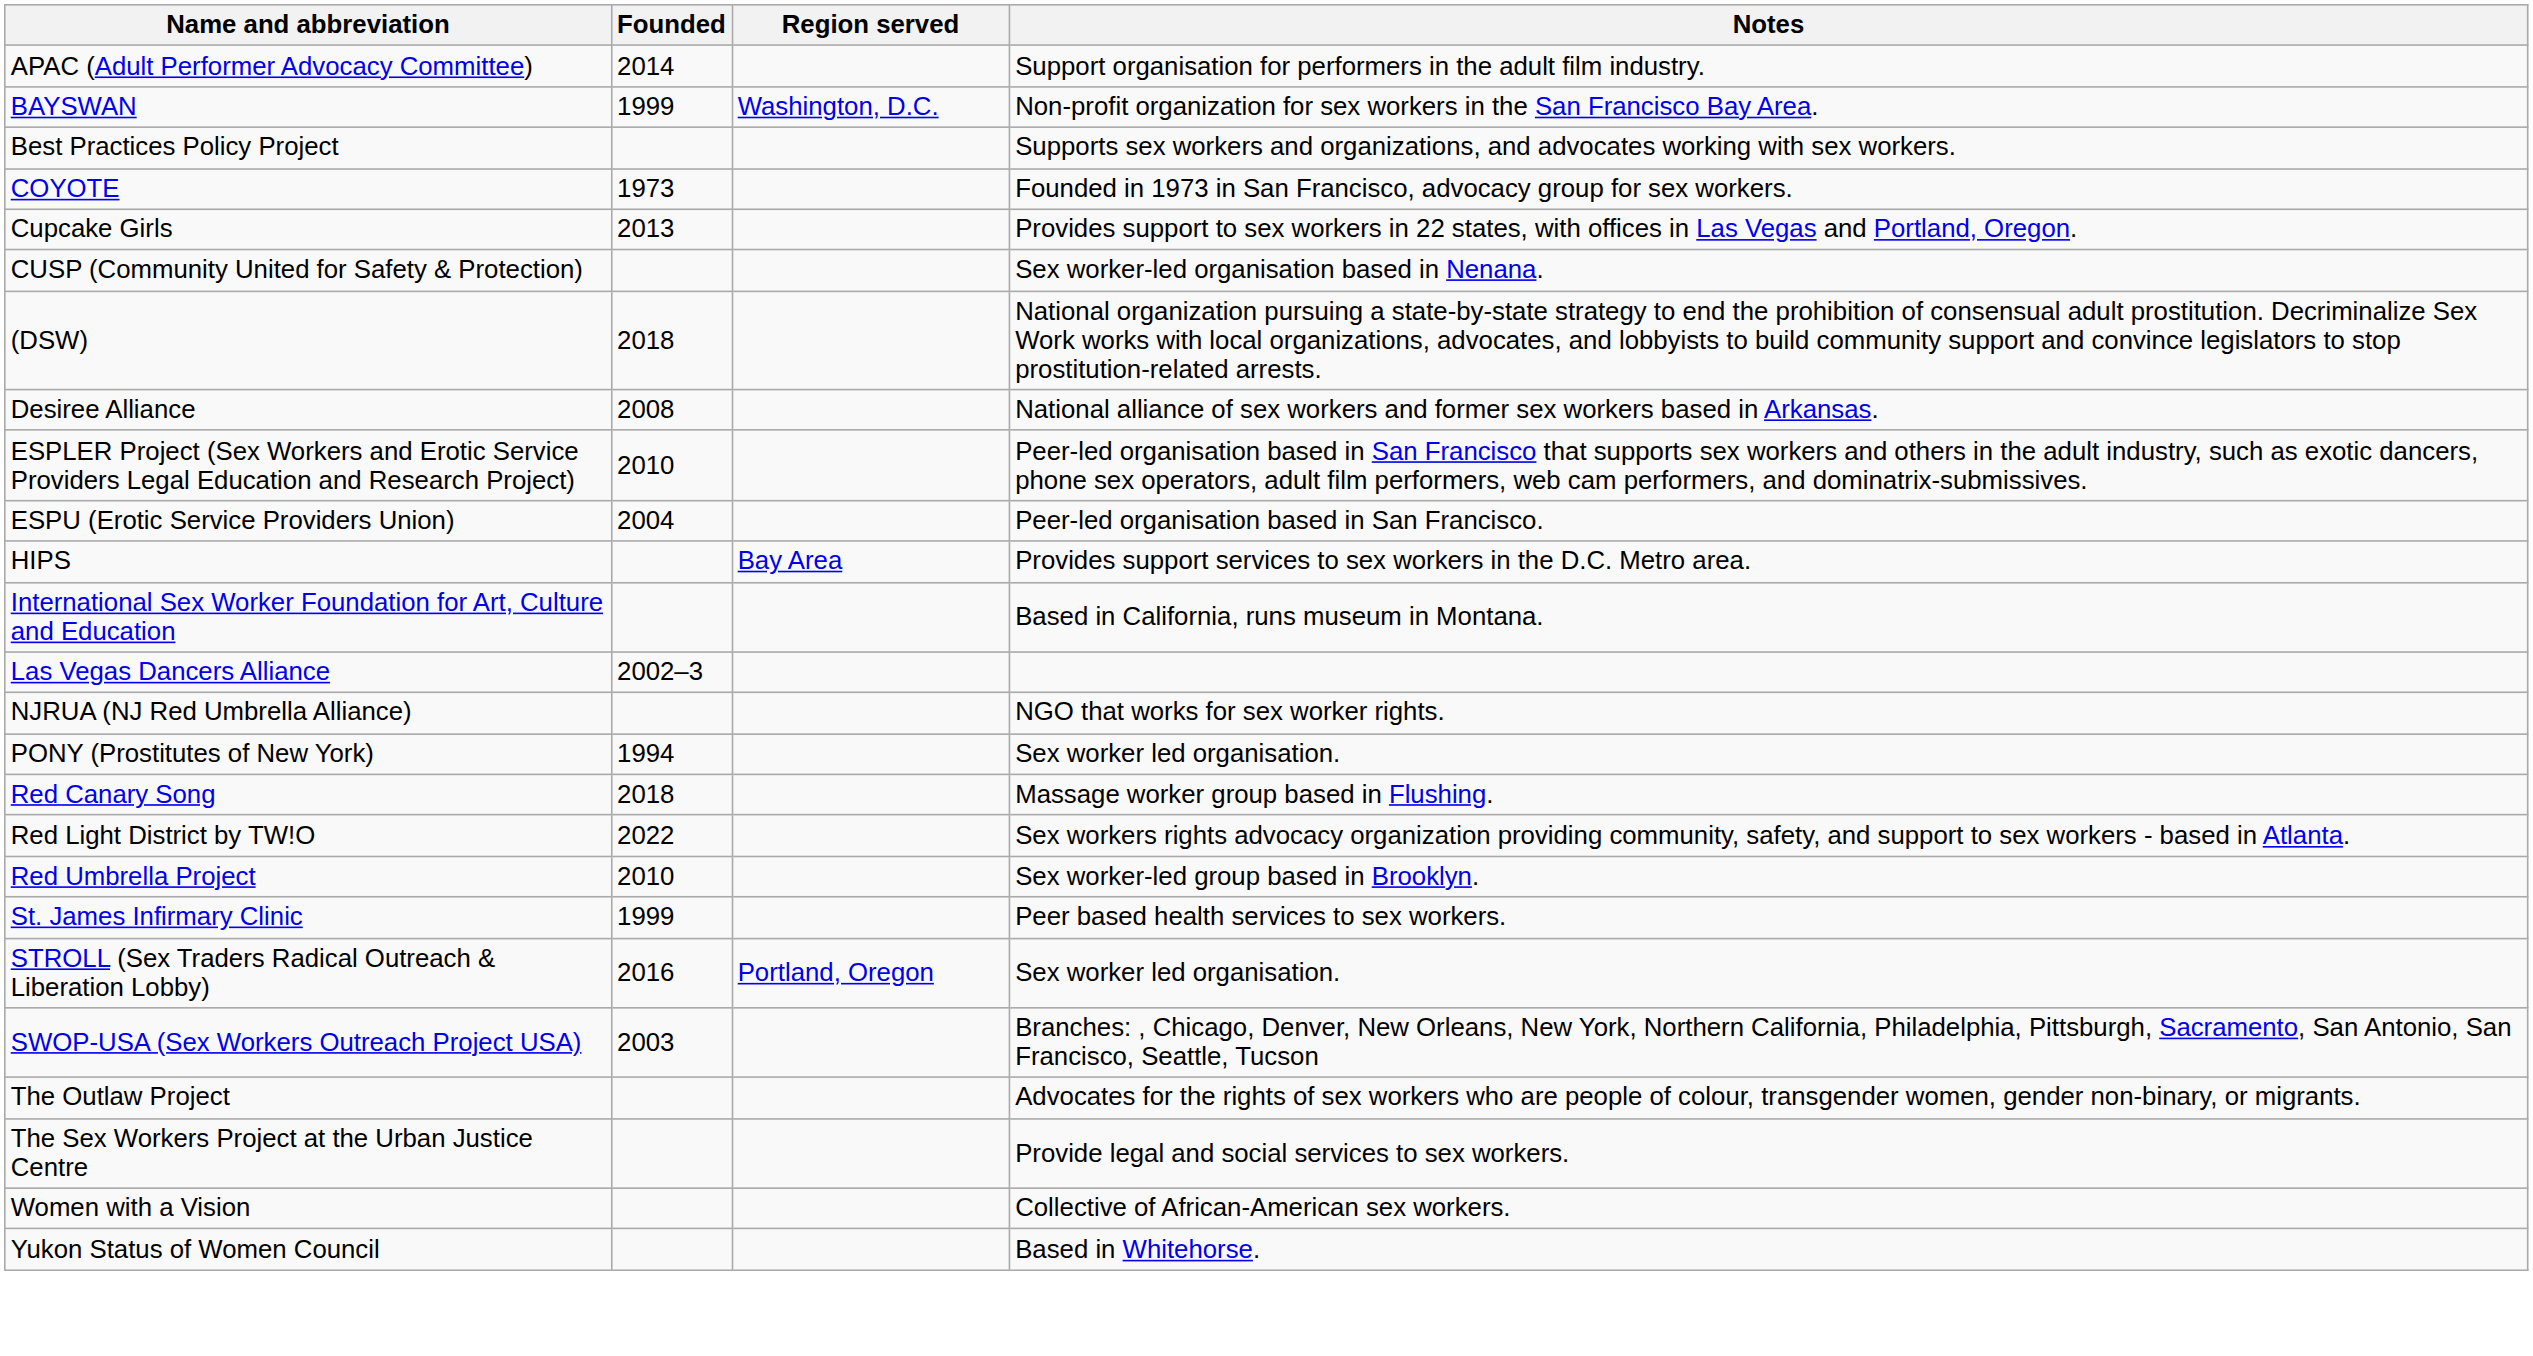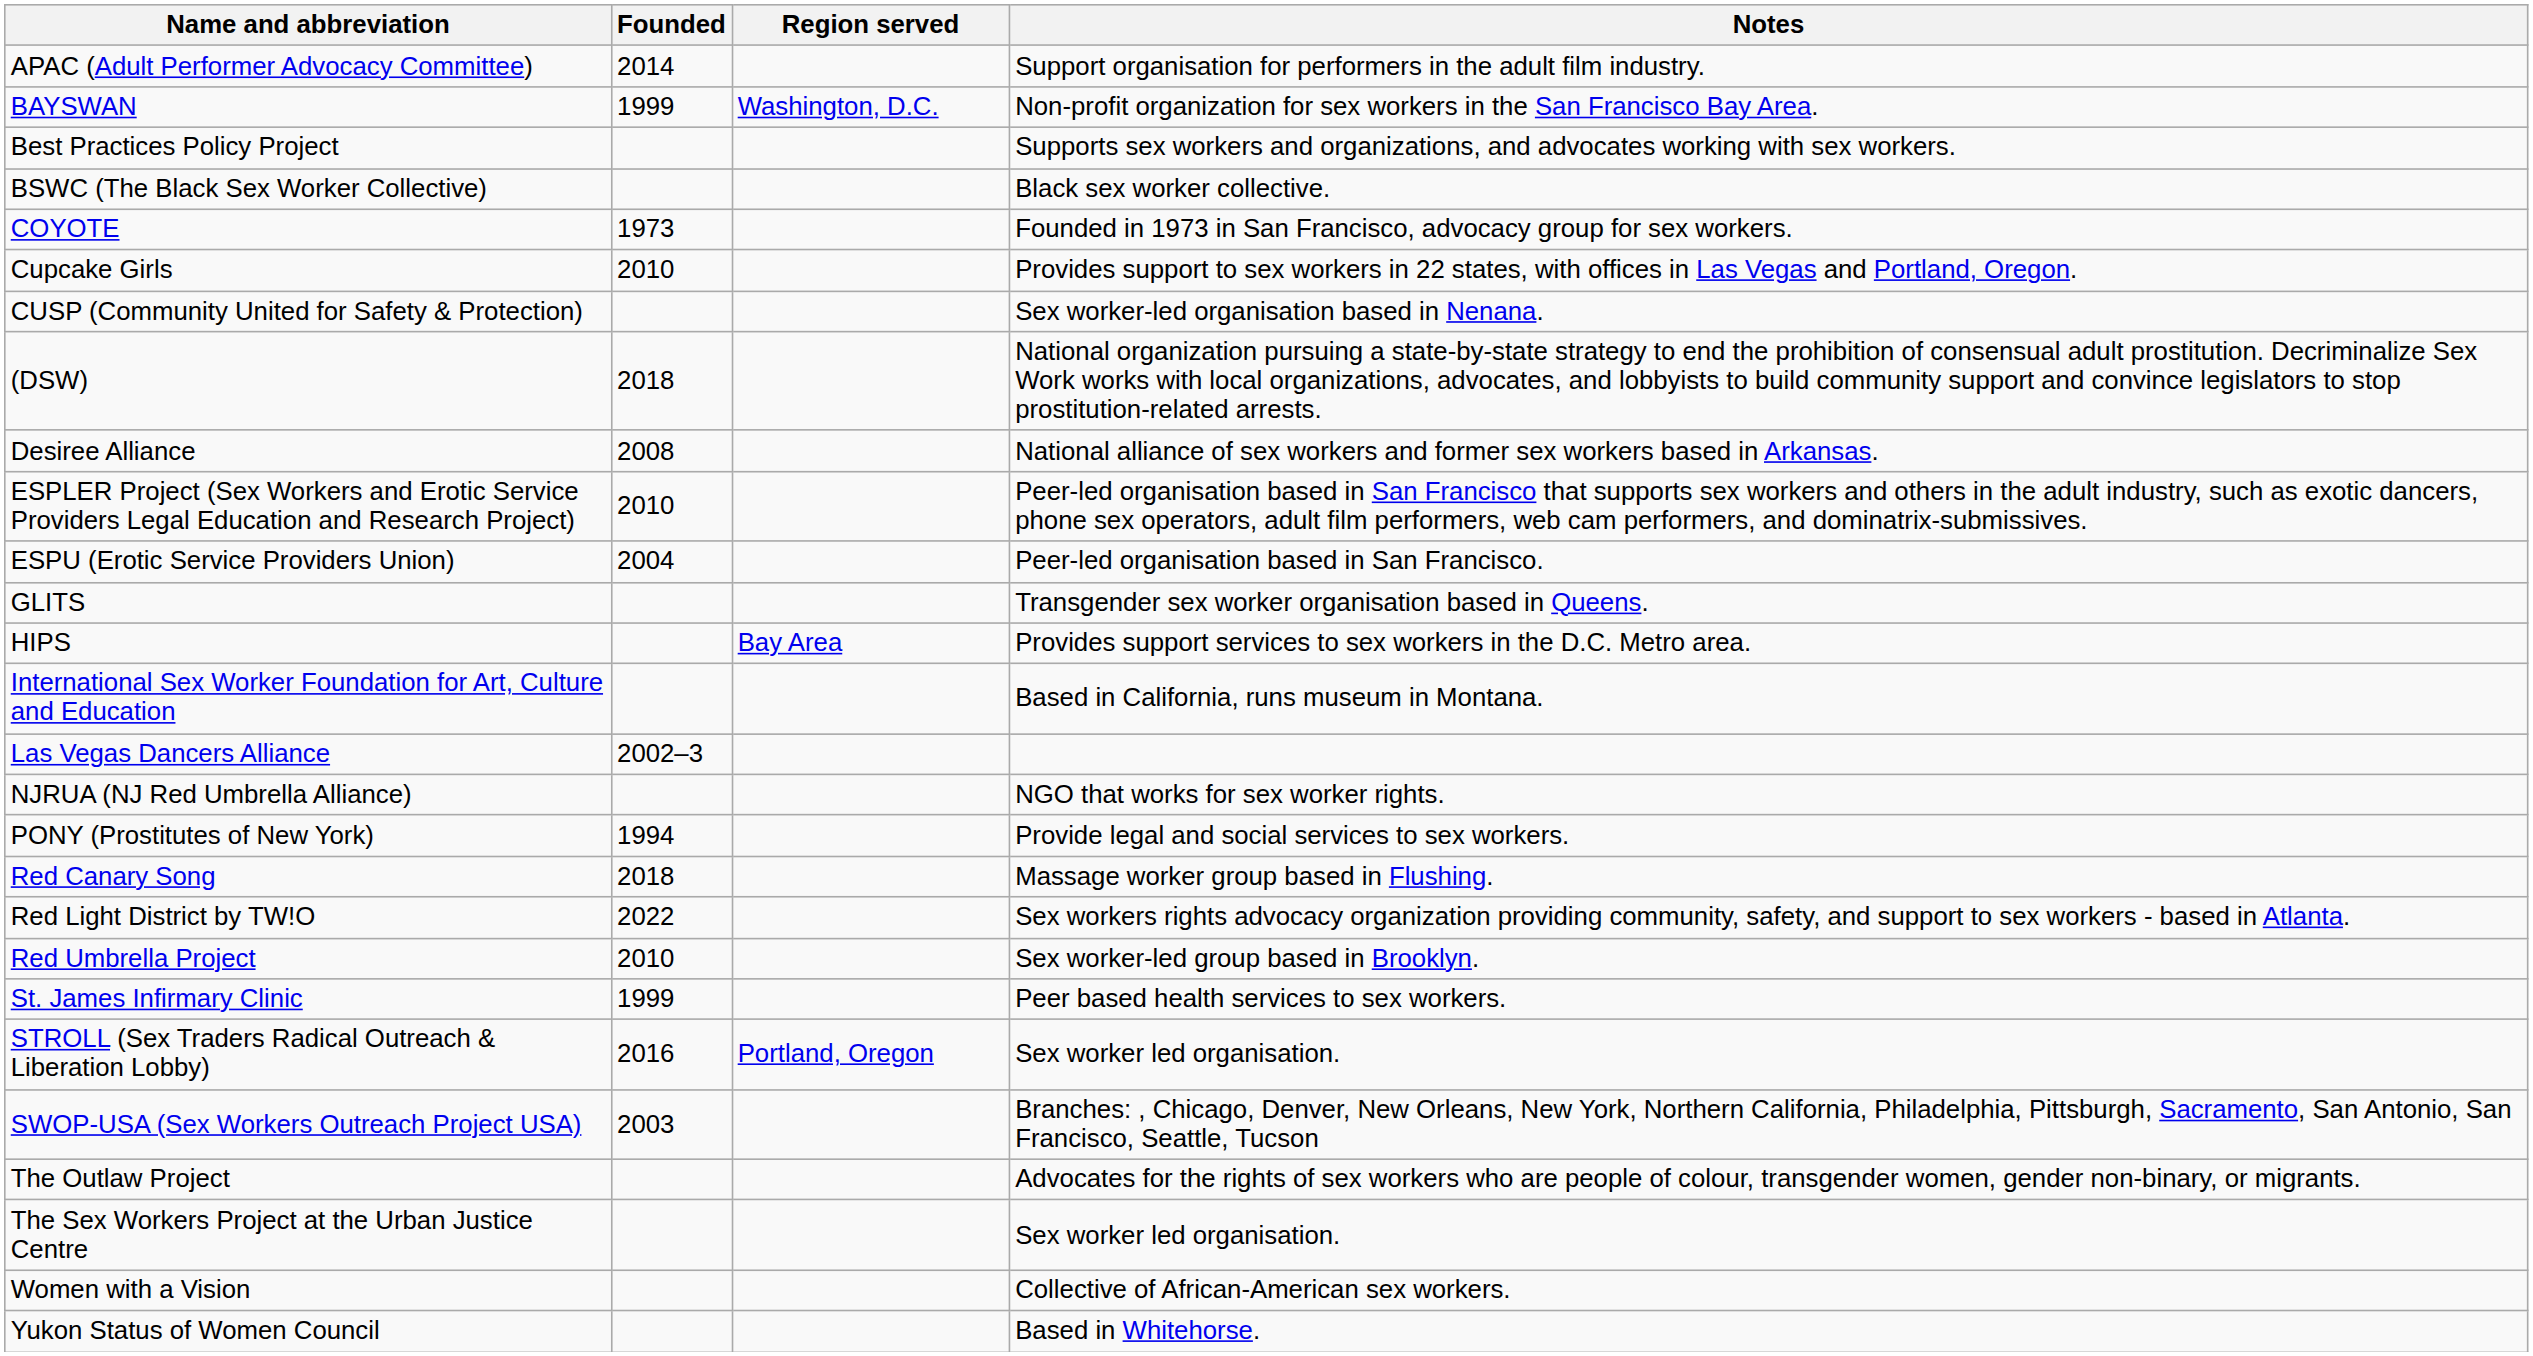+ row: BSWC (The Black Sex Worker Collective) | Black sex worker collective.
Cupcake Girls | Founded: 2013 -> 2010
+ row: GLITS | Transgender sex worker organisation based in Queens.
PONY (Prostitutes of New York) | Notes: Sex worker led organisation. -> Provide legal and social services to sex workers.
The Sex Workers Project at the Urban Justice Centre | Notes: Provide legal and social services to sex workers. -> Sex worker led organisation.
